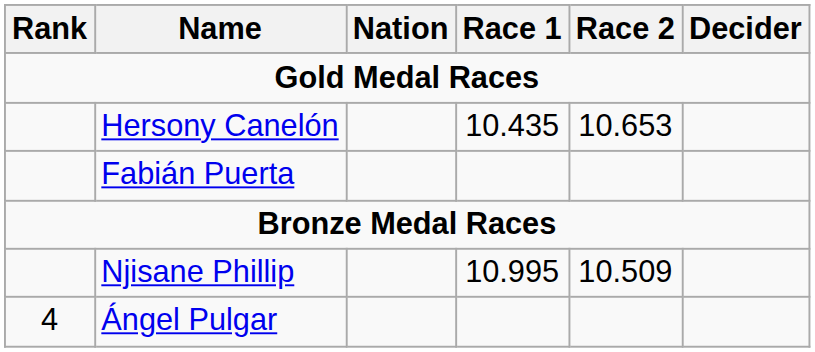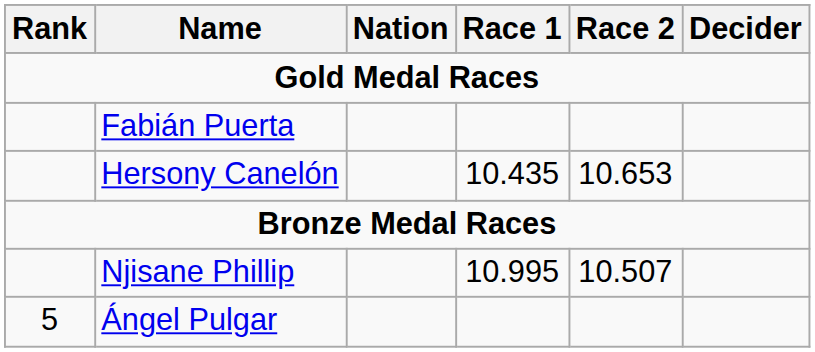rows swapped: Hersony Canelón <-> Fabián Puerta
Njisane Phillip | Race 2: 10.509 -> 10.507
Ángel Pulgar | Rank: 4 -> 5
